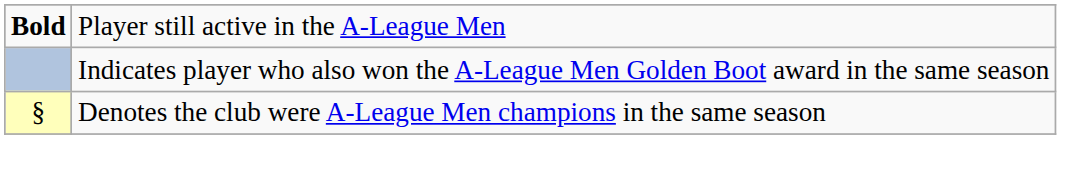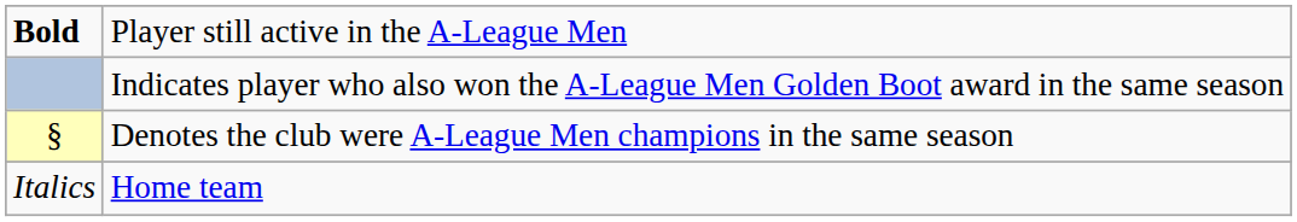+ row: Italics | Home team
